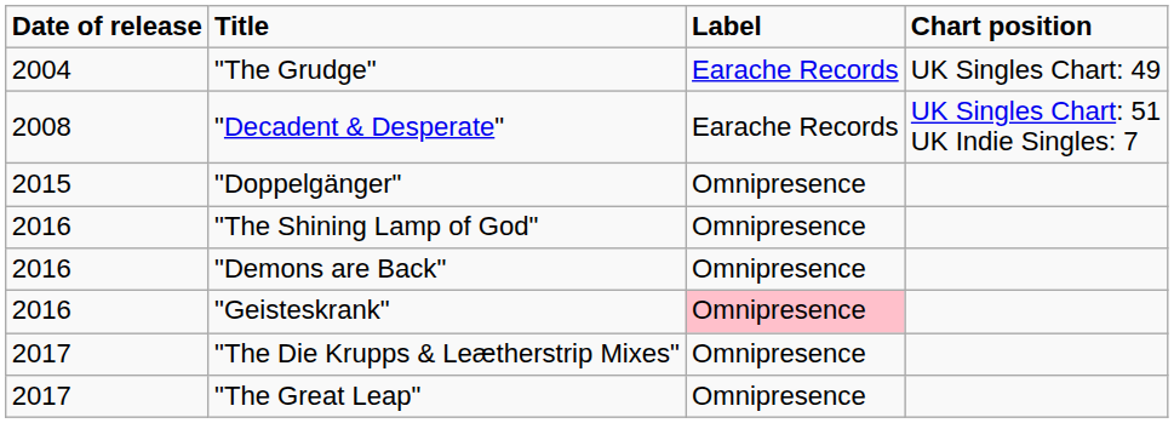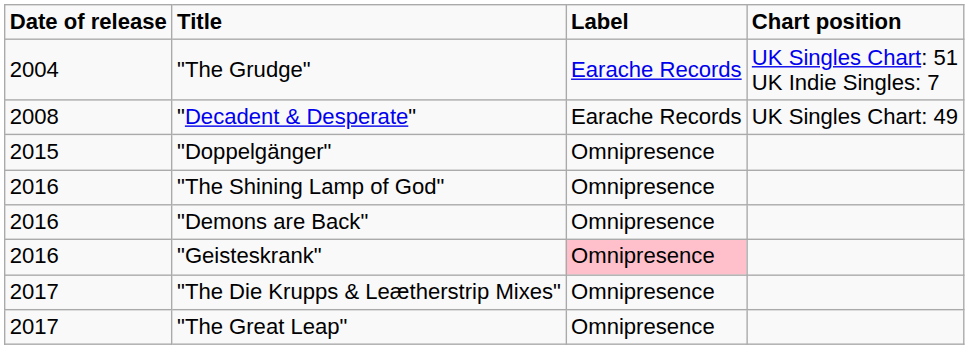"The Grudge" | Chart position: UK Singles Chart: 49 -> UK Singles Chart: 51 UK Indie Singles: 7
"Decadent & Desperate" | Chart position: UK Singles Chart: 51 UK Indie Singles: 7 -> UK Singles Chart: 49
